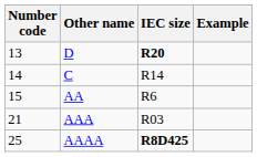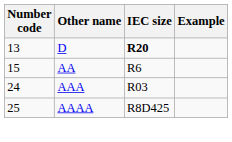- row: 14 | C | R14
AAA | Number code: 21 -> 24
AAAA | IEC size: bold -> normal
